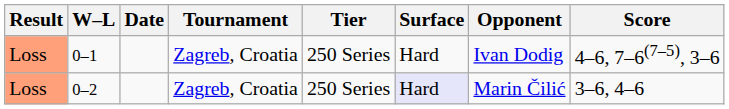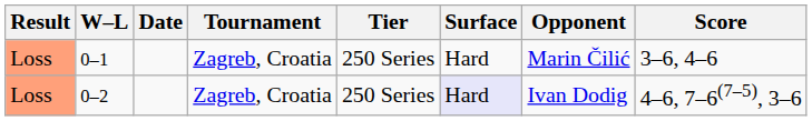0–1 | Opponent: Ivan Dodig -> Marin Čilić
0–1 | Score: 4–6, 7–6(7–5), 3–6 -> 3–6, 4–6
0–2 | Opponent: Marin Čilić -> Ivan Dodig
0–2 | Score: 3–6, 4–6 -> 4–6, 7–6(7–5), 3–6
